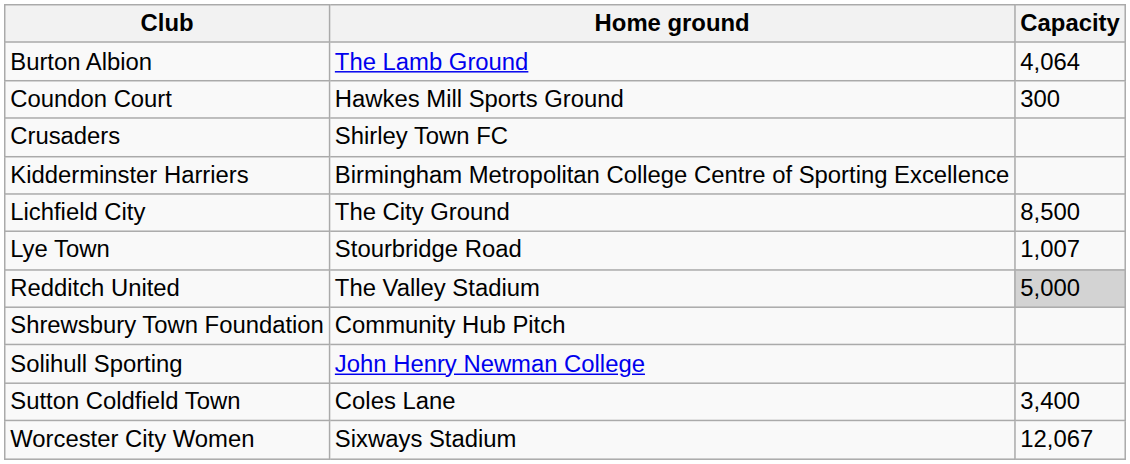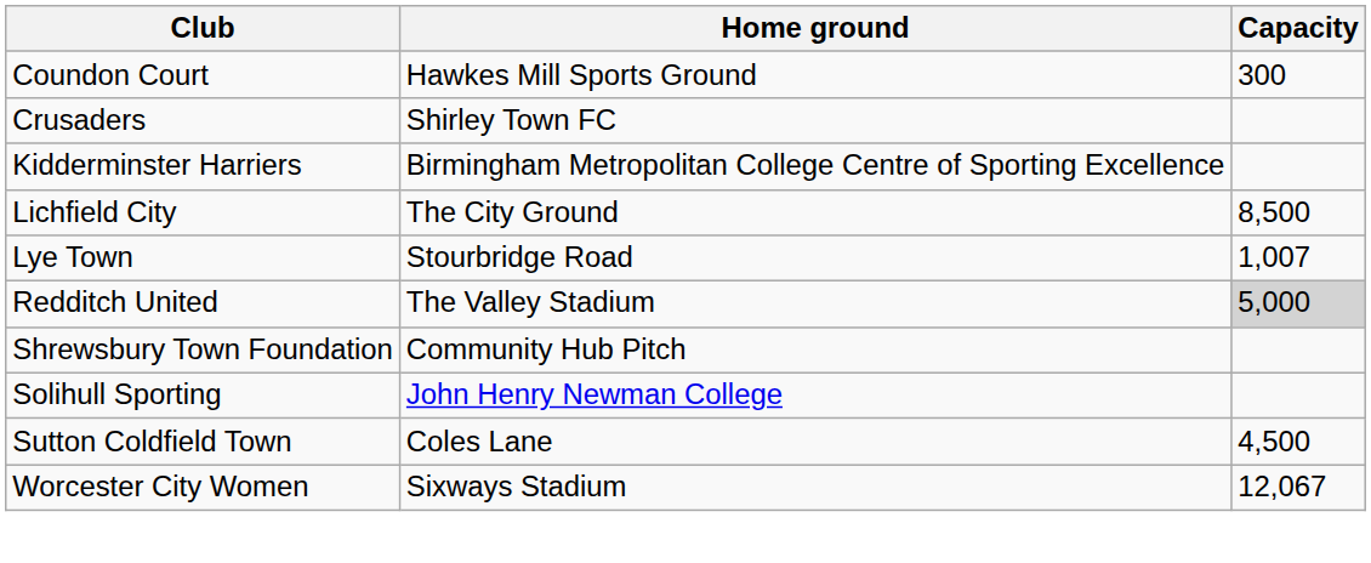- row: Burton Albion | The Lamb Ground | 4,064
Sutton Coldfield Town | Capacity: 3,400 -> 4,500
